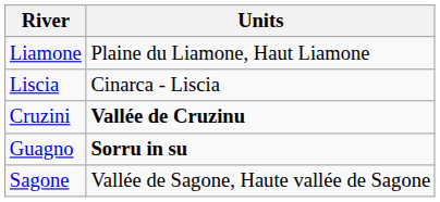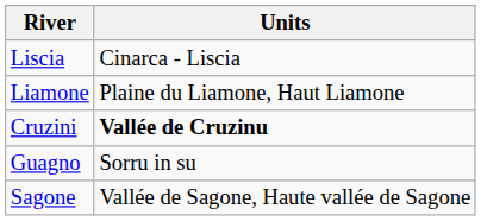rows swapped: Liamone <-> Liscia
Guagno | Units: bold -> normal
